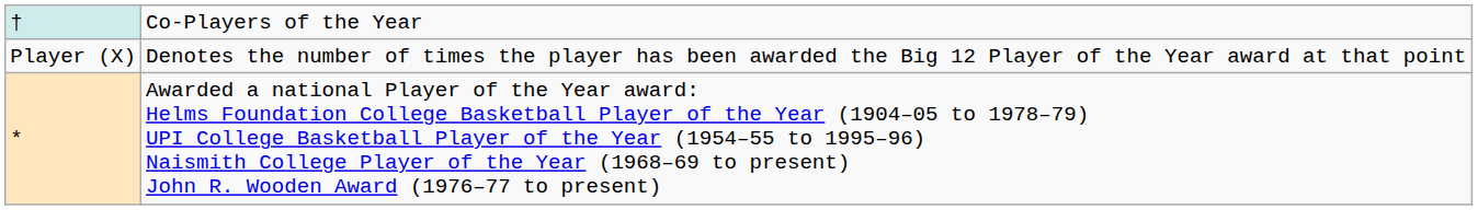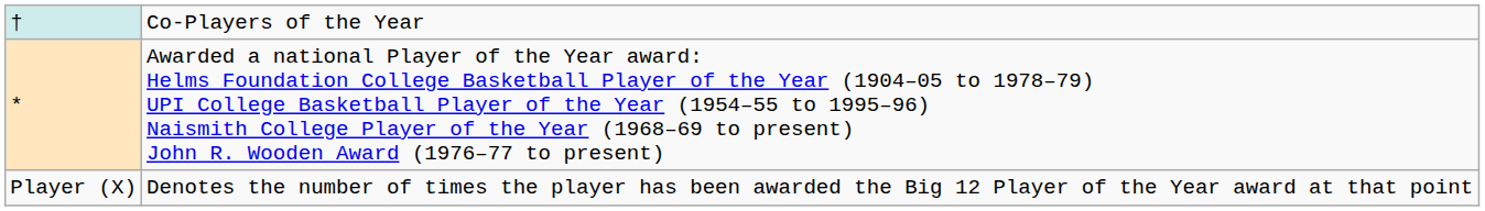rows swapped: * <-> Player (X)
